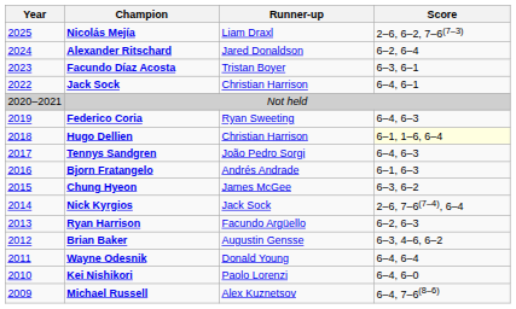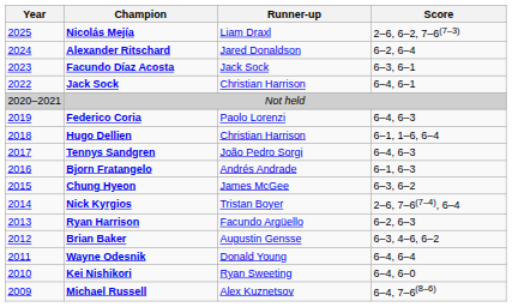Facundo Díaz Acosta | Runner-up: Tristan Boyer -> Jack Sock
Federico Coria | Runner-up: Ryan Sweeting -> Paolo Lorenzi
Hugo Dellien | Score: lightyellow background -> no background
Nick Kyrgios | Runner-up: Jack Sock -> Tristan Boyer
Kei Nishikori | Runner-up: Paolo Lorenzi -> Ryan Sweeting
